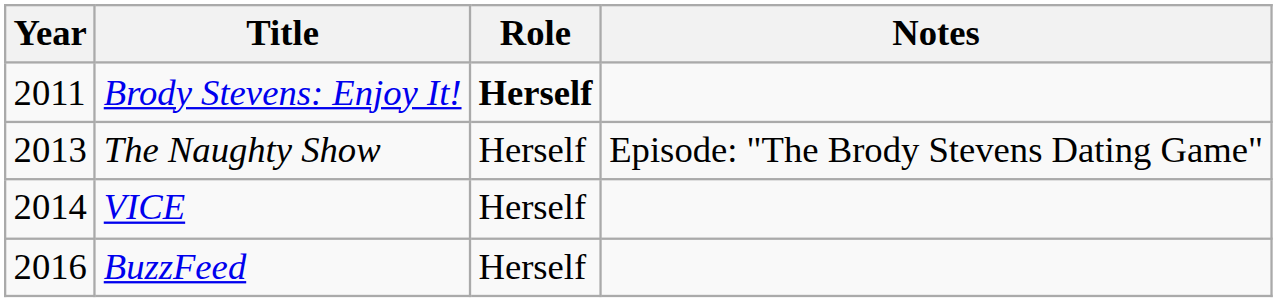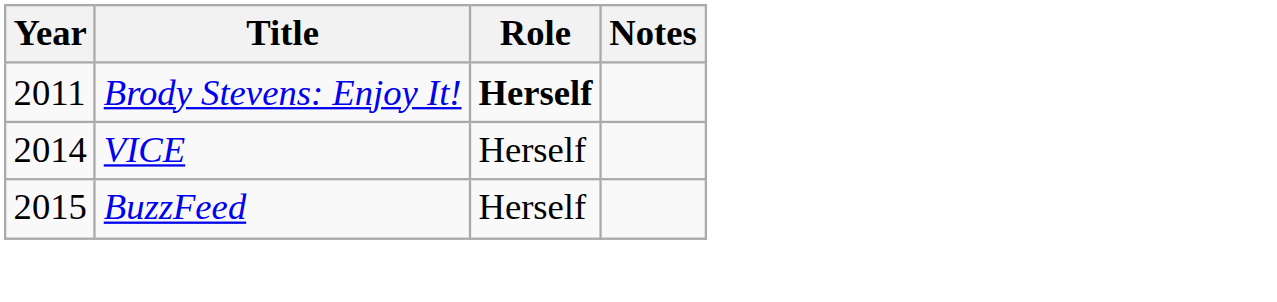- row: 2013 | The Naughty Show | Herself | Episode: "The Brody Stevens Dating Game"
BuzzFeed | Year: 2016 -> 2015
